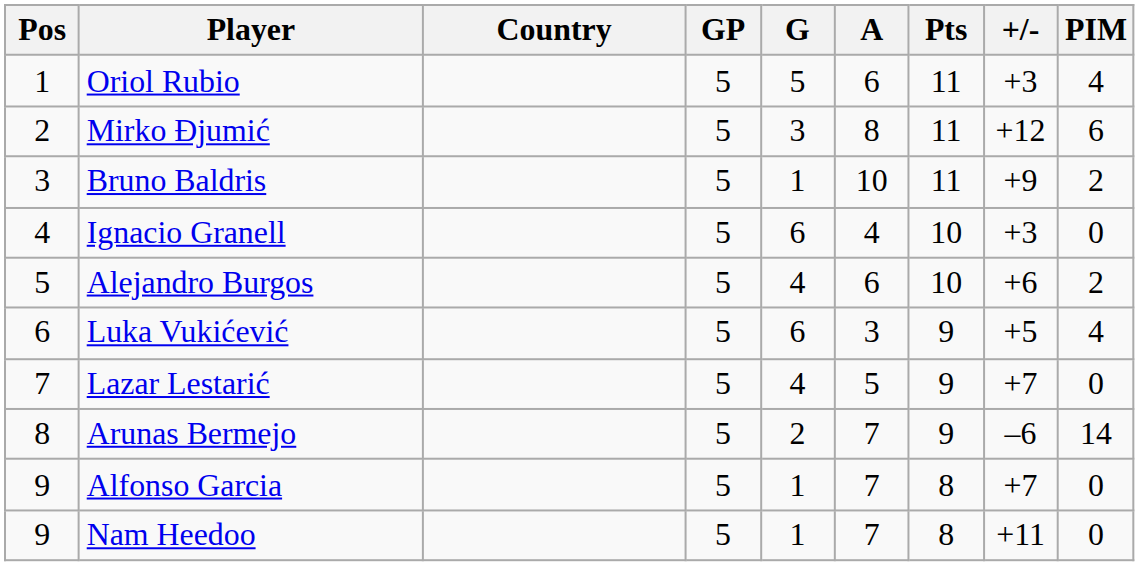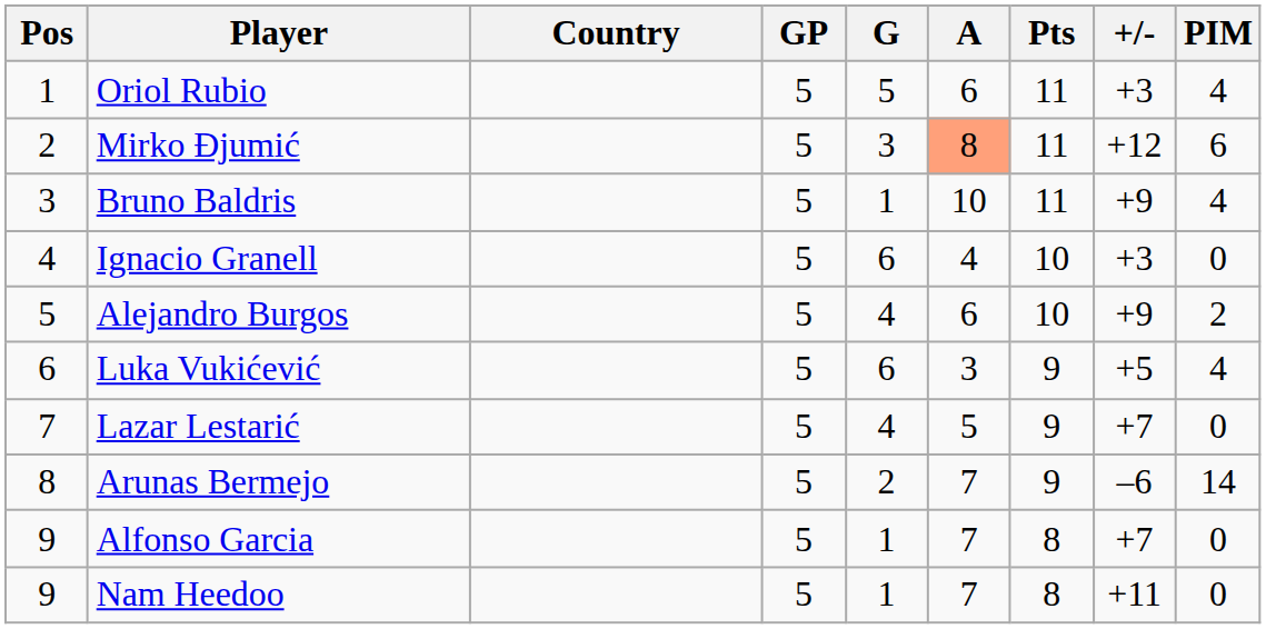Mirko Đjumić | A: no background -> lightsalmon background
Bruno Baldris | PIM: 2 -> 4
Alejandro Burgos | +/-: +6 -> +9
